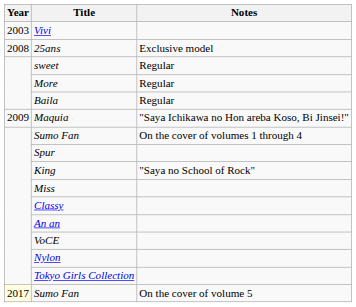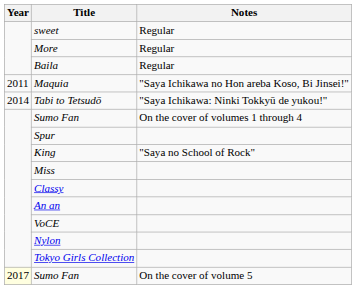- row: 2003 | Vivi
- row: 2008 | 25ans | Exclusive model
Maquia | Year: 2009 -> 2011
+ row: 2014 | Tabi to Tetsudō | "Saya Ichikawa: Ninki Tokkyū de yukou!"
